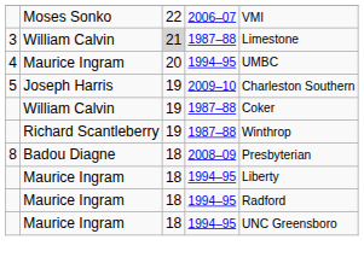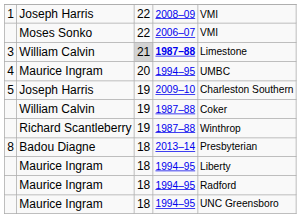+ row: 1 | Joseph Harris | 22 | 2008–09 | VMI
3 | column 4: normal -> bold
8 | column 4: 2008–09 -> 2013–14
